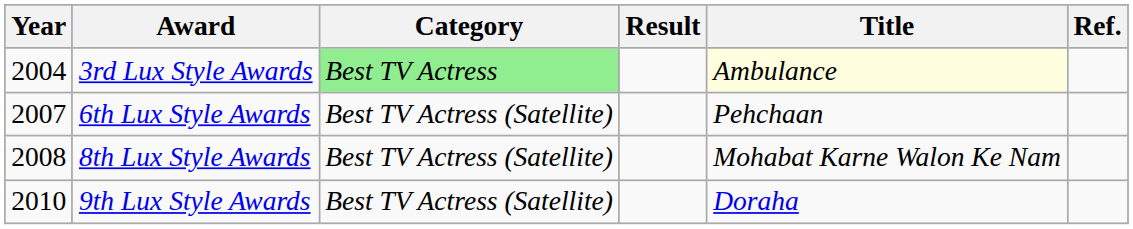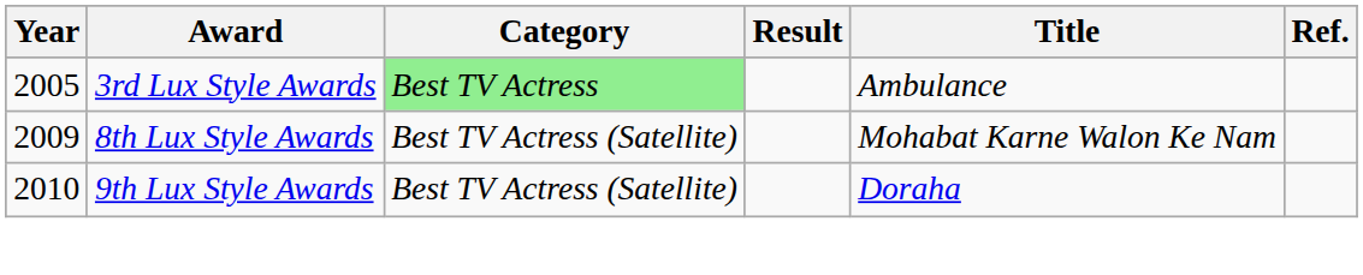3rd Lux Style Awards | Year: 2004 -> 2005
3rd Lux Style Awards | Title: lightyellow background -> no background
- row: 2007 | 6th Lux Style Awards | Best TV Actress (Satellite) | Pehchaan
8th Lux Style Awards | Year: 2008 -> 2009
